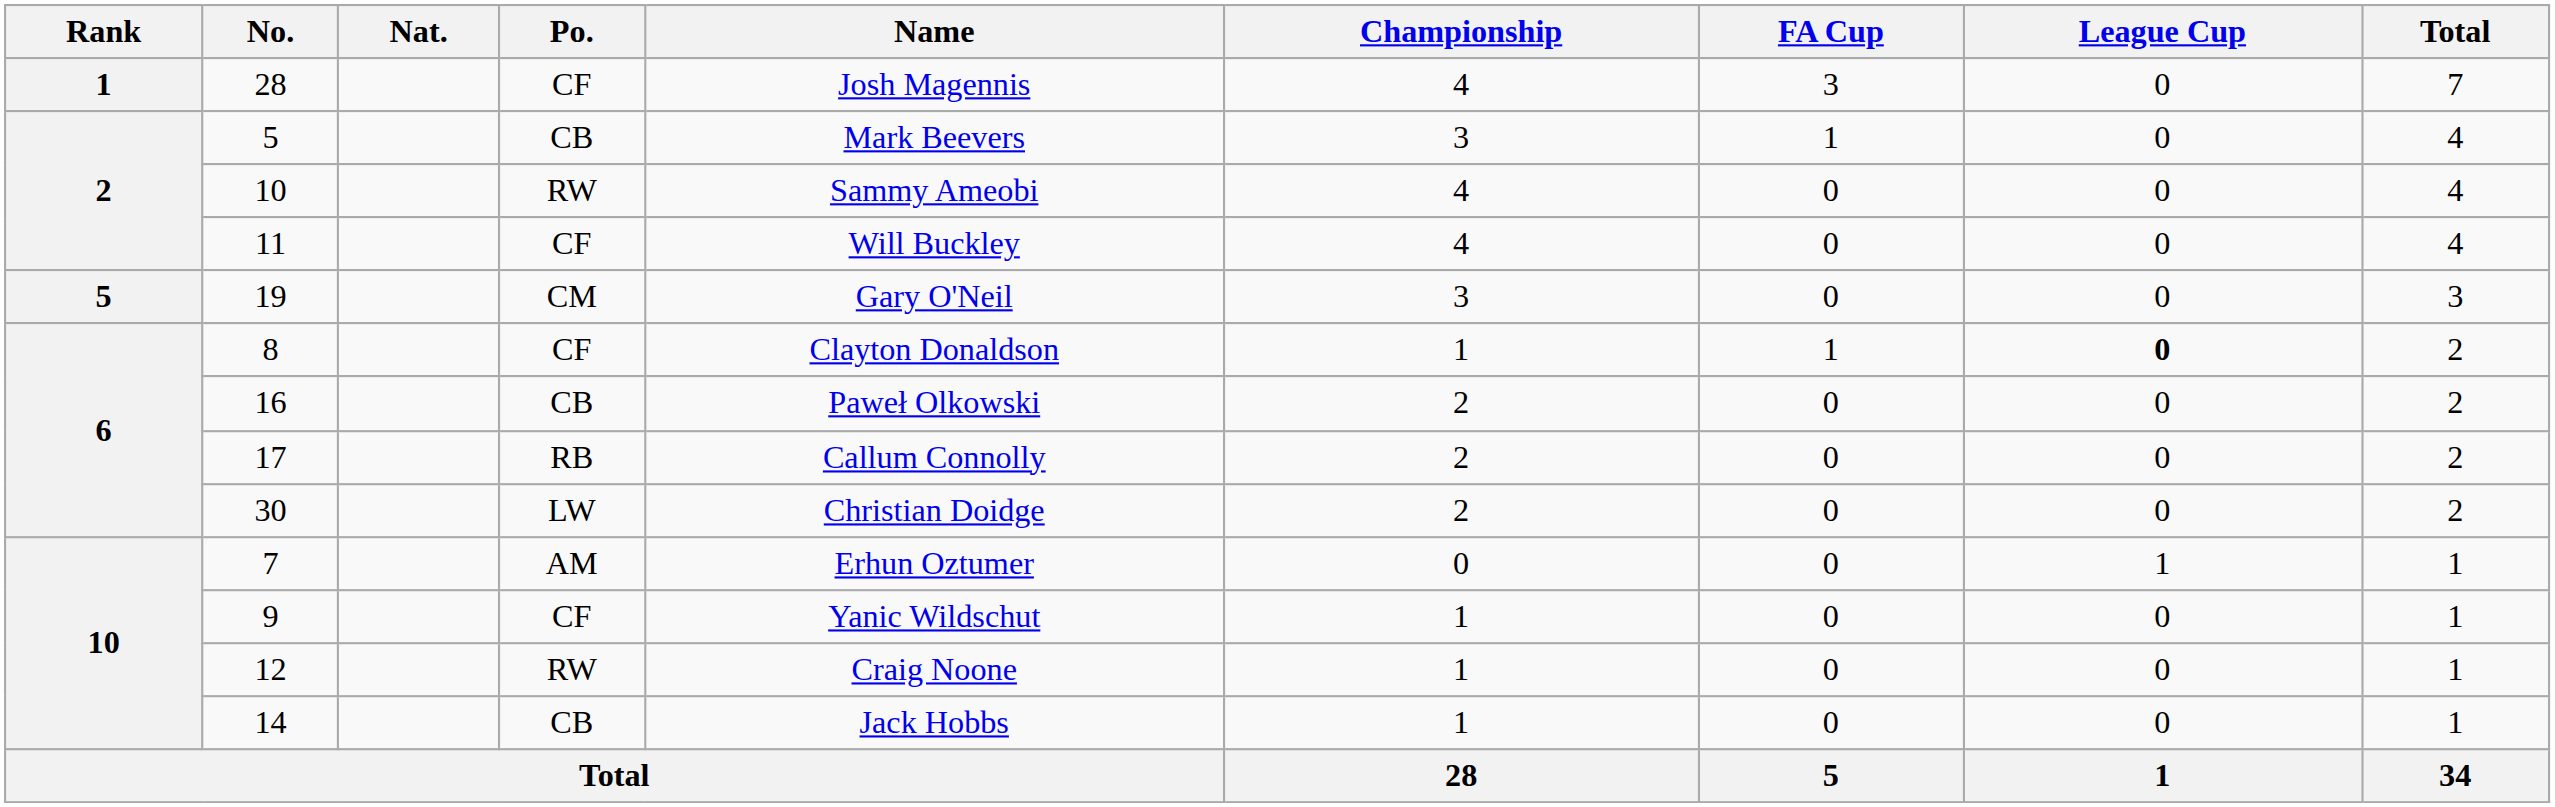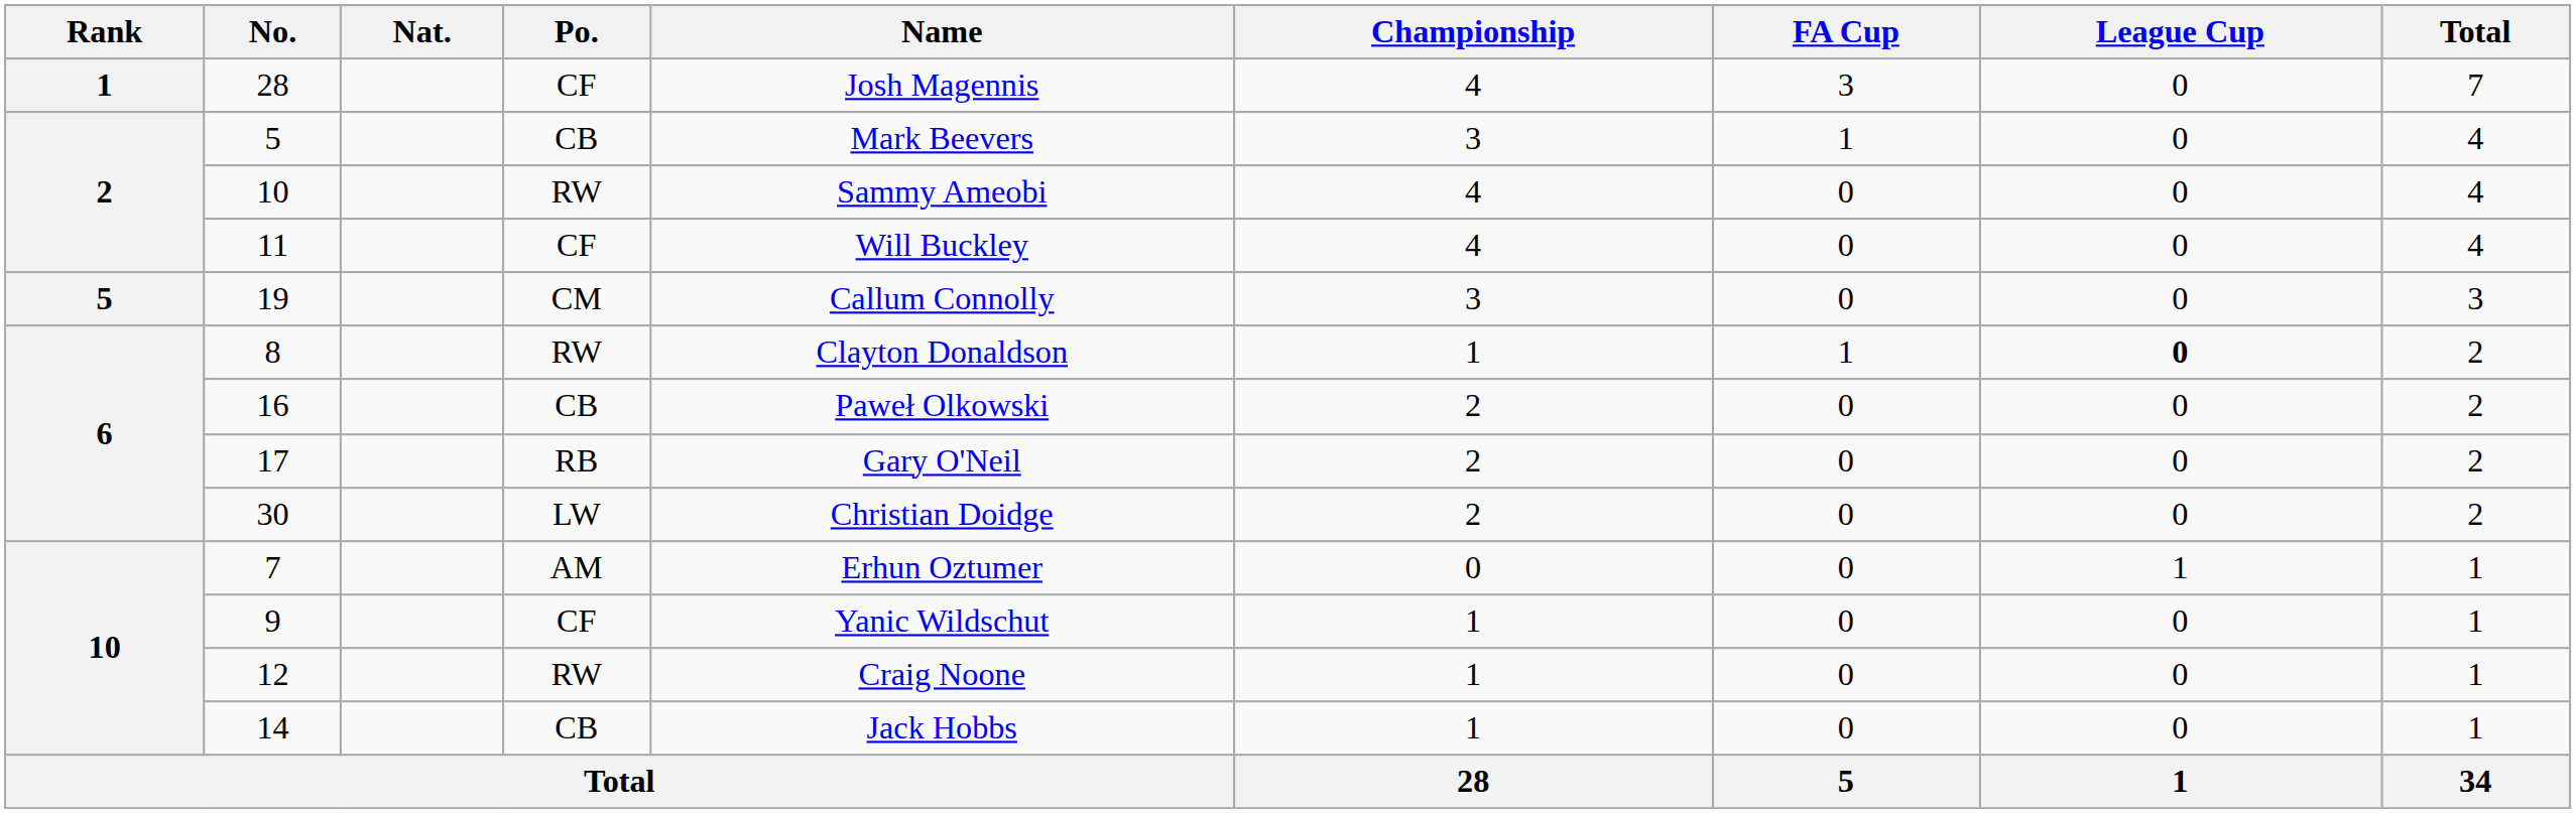19 | Name: Gary O'Neil -> Callum Connolly
8 | Po.: CF -> RW
17 | Name: Callum Connolly -> Gary O'Neil
